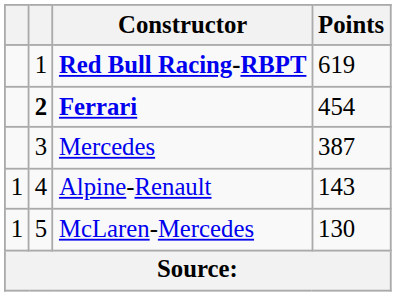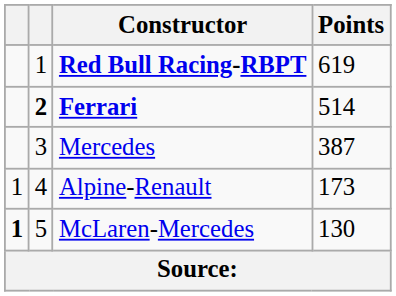Ferrari | Points: 454 -> 514
Alpine-Renault | Points: 143 -> 173
McLaren-Mercedes | column 1: normal -> bold
